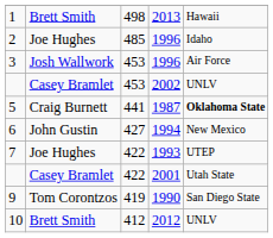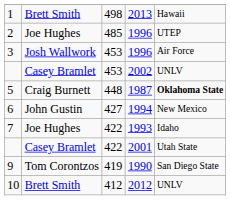2 | column 5: Idaho -> UTEP
5 | column 3: 441 -> 448
7 | column 5: UTEP -> Idaho
